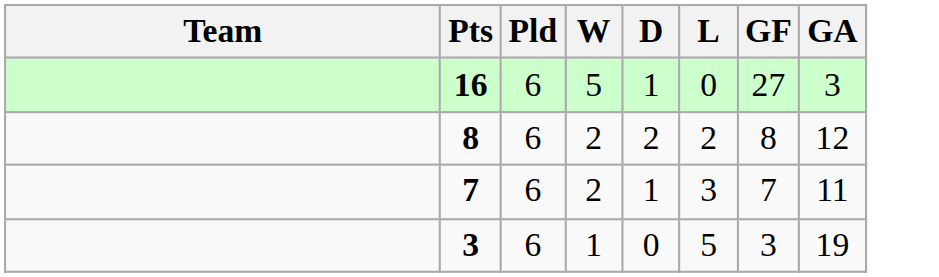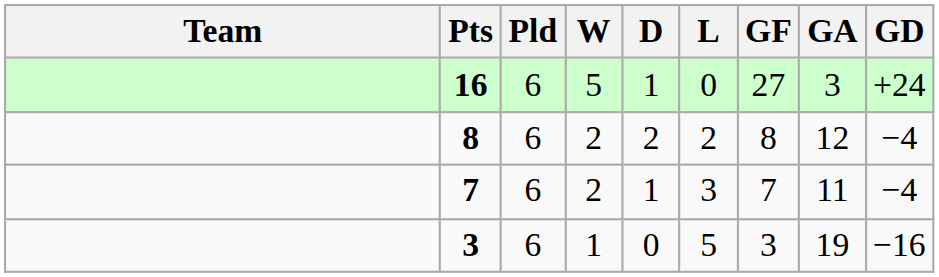+ column: GD | +24 | −4 | −4 | −16
